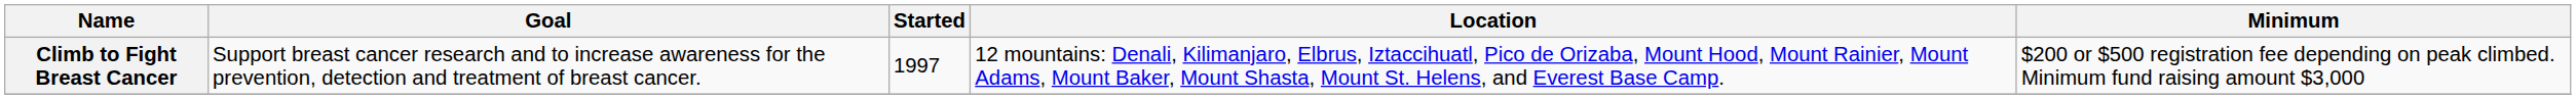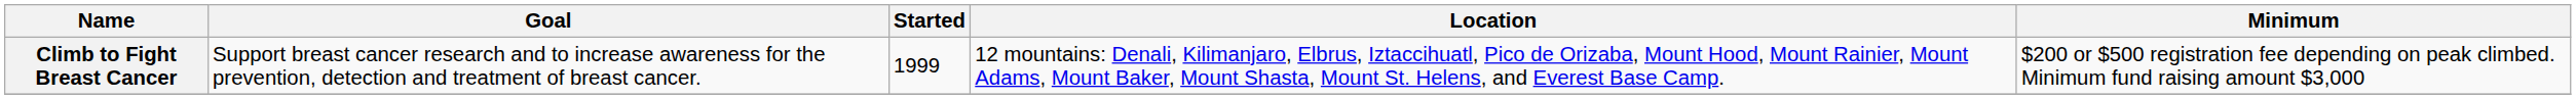Climb to Fight Breast Cancer | Started: 1997 -> 1999
